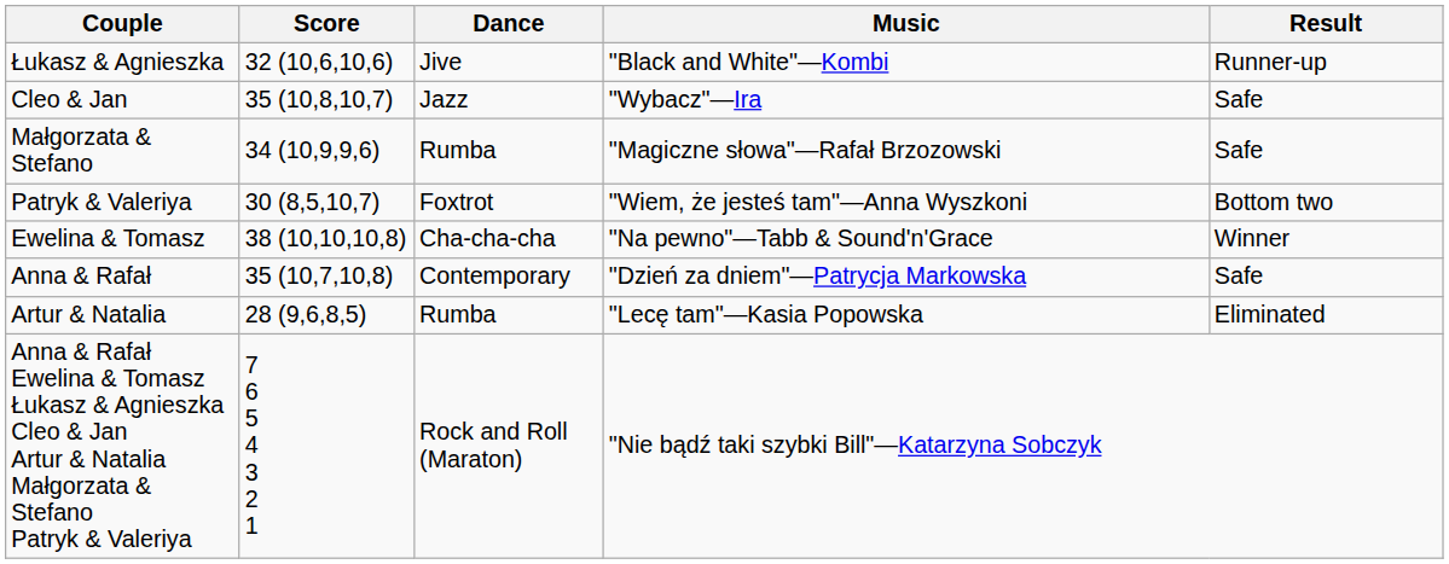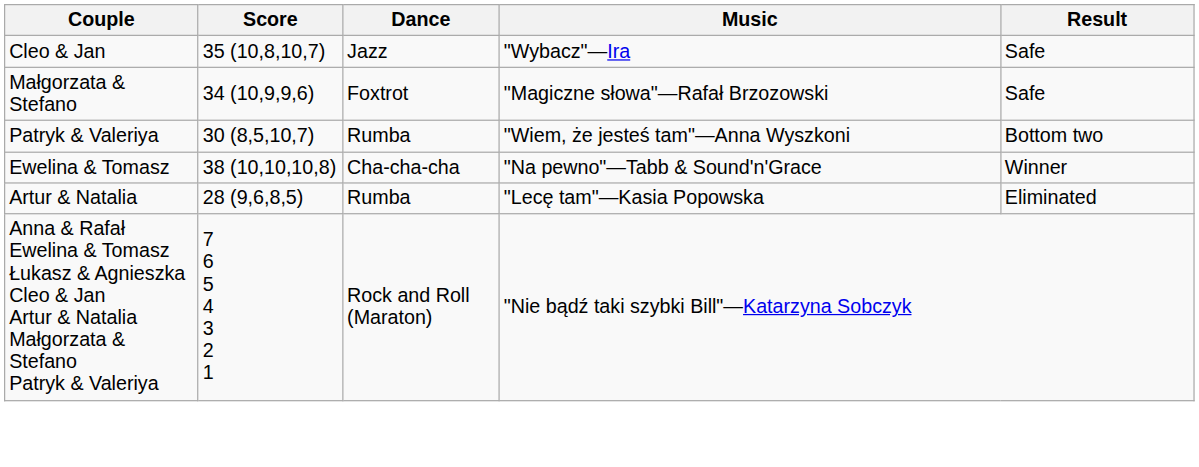- row: Łukasz & Agnieszka | 32 (10,6,10,6) | Jive | "Black and White"—Kombi | Runner-up
Małgorzata & Stefano | Dance: Rumba -> Foxtrot
Patryk & Valeriya | Dance: Foxtrot -> Rumba
- row: Anna & Rafał | 35 (10,7,10,8) | Contemporary | "Dzień za dniem"—Patrycja Markowska | Safe
